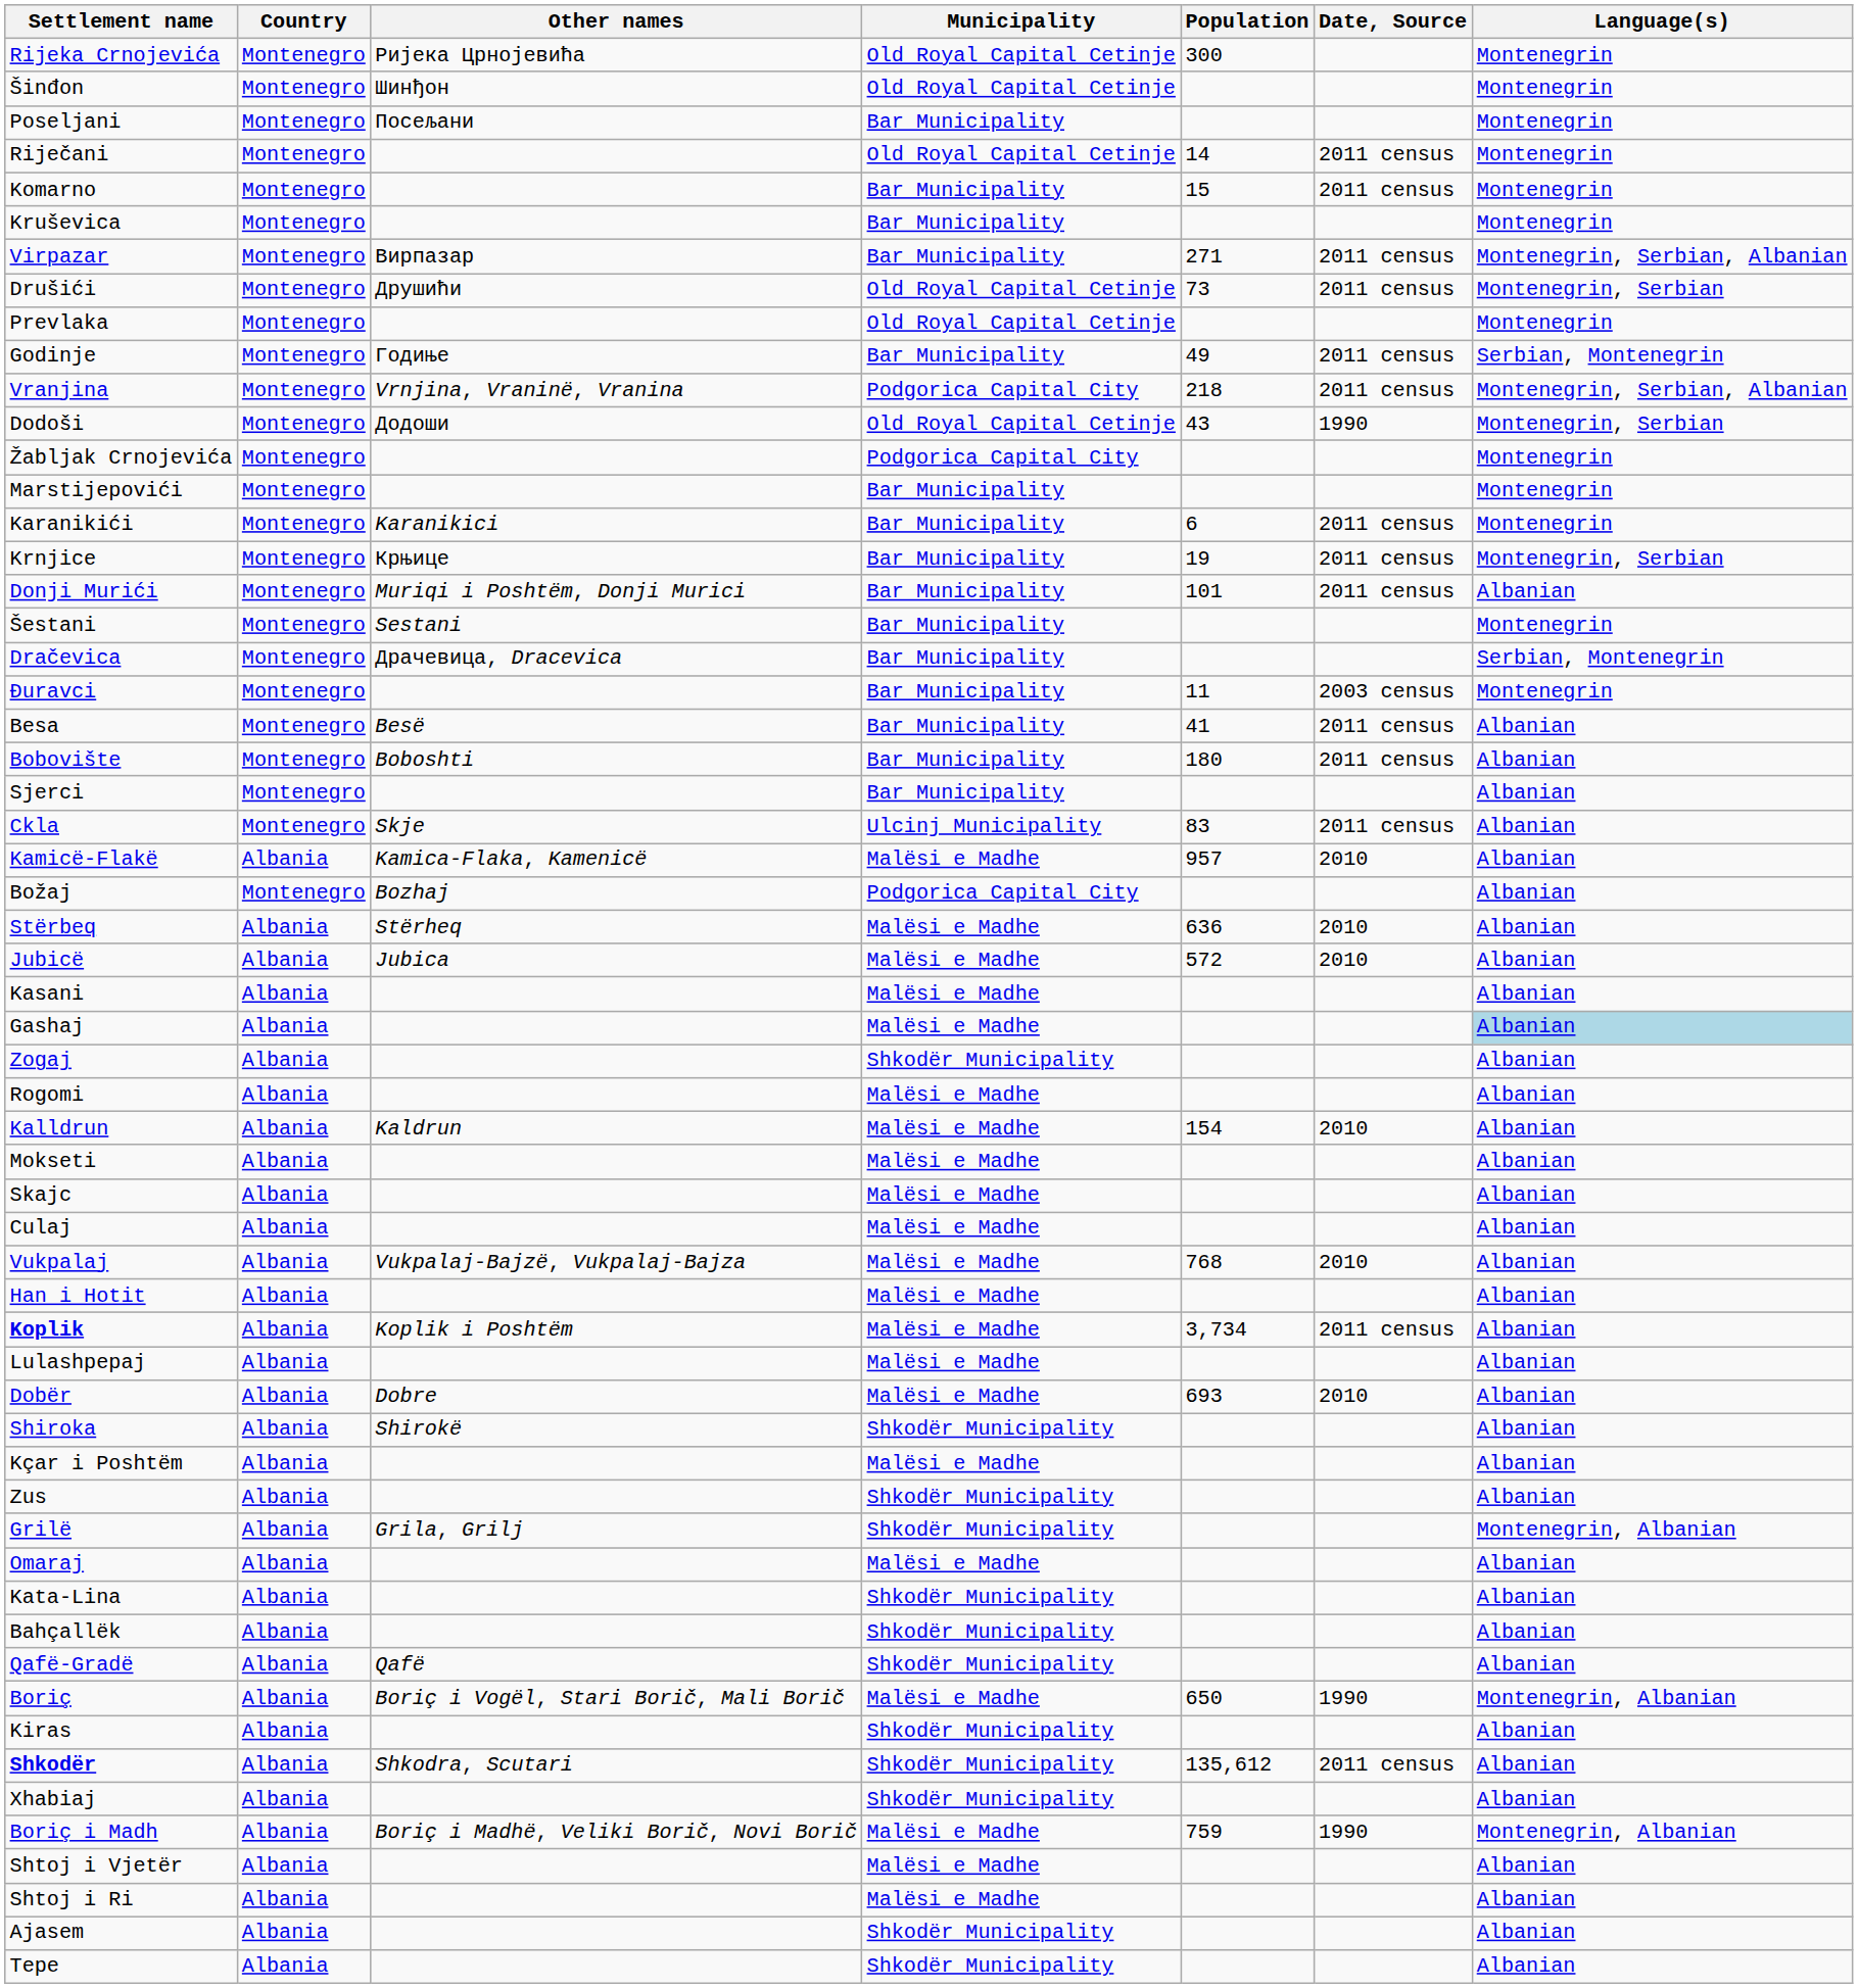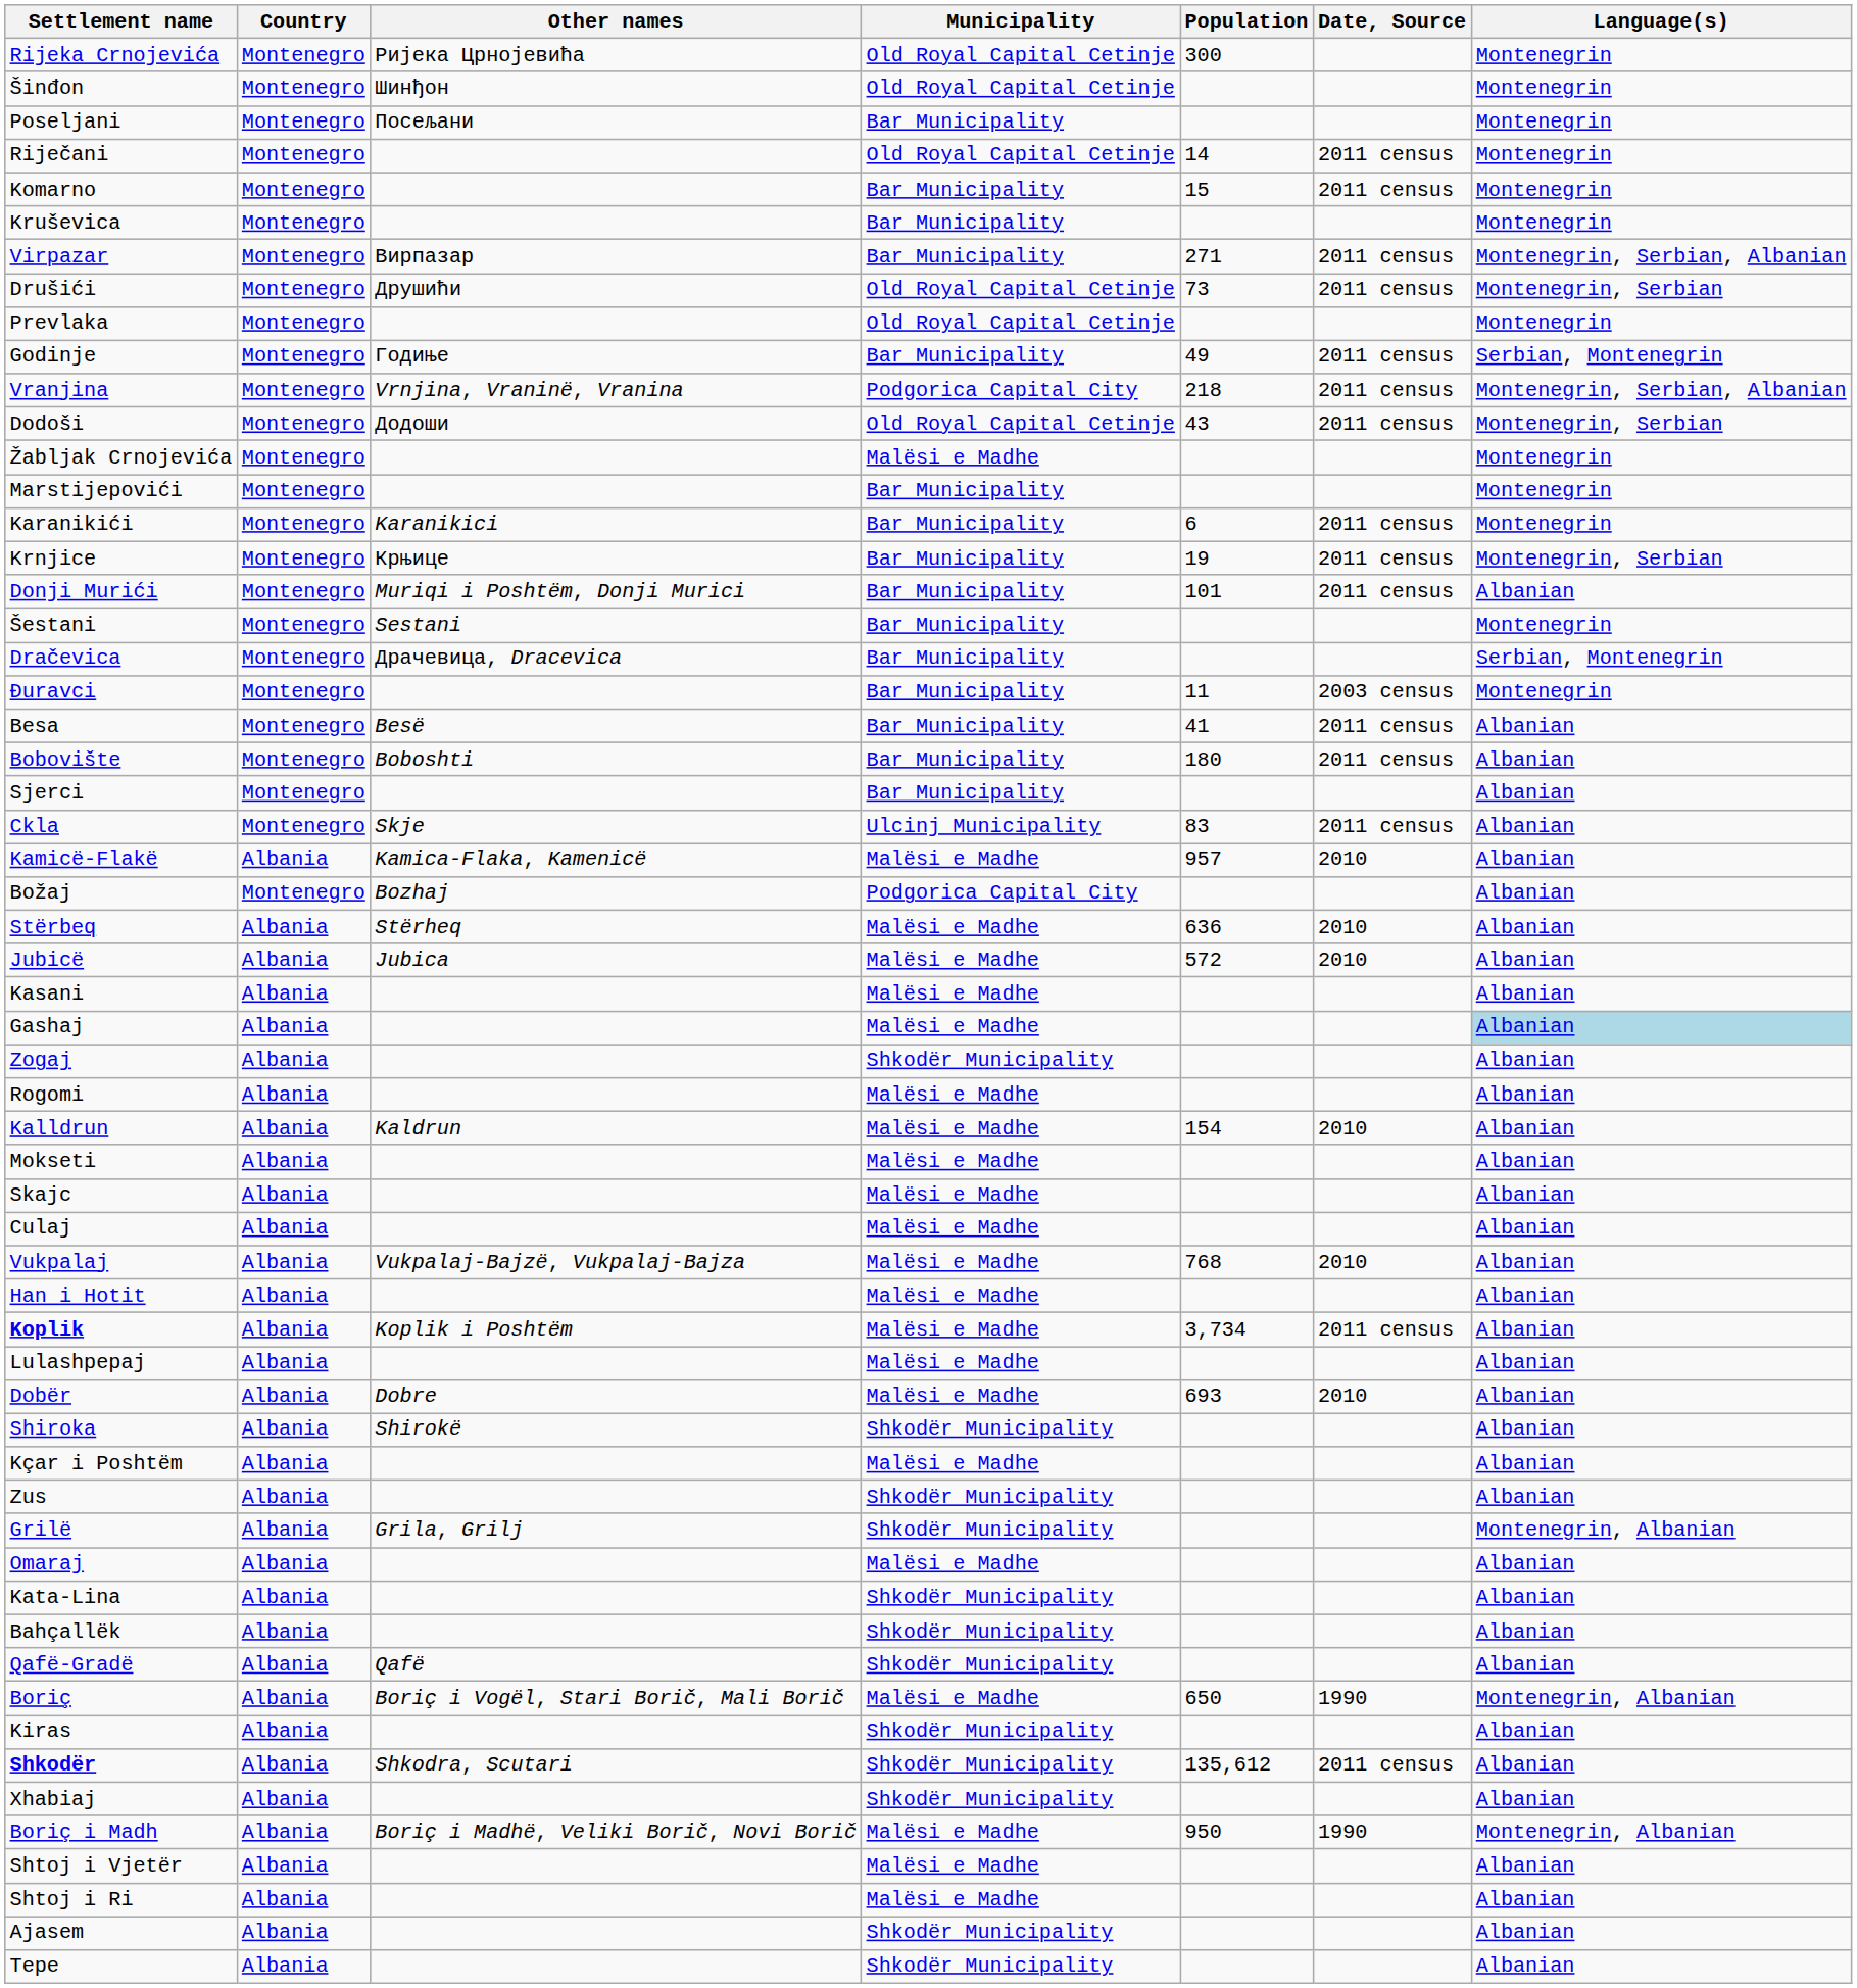Dodoši | Date, Source: 1990 -> 2011 census
Žabljak Crnojevića | Municipality: Podgorica Capital City -> Malësi e Madhe
Boriç i Madh | Population: 759 -> 950
